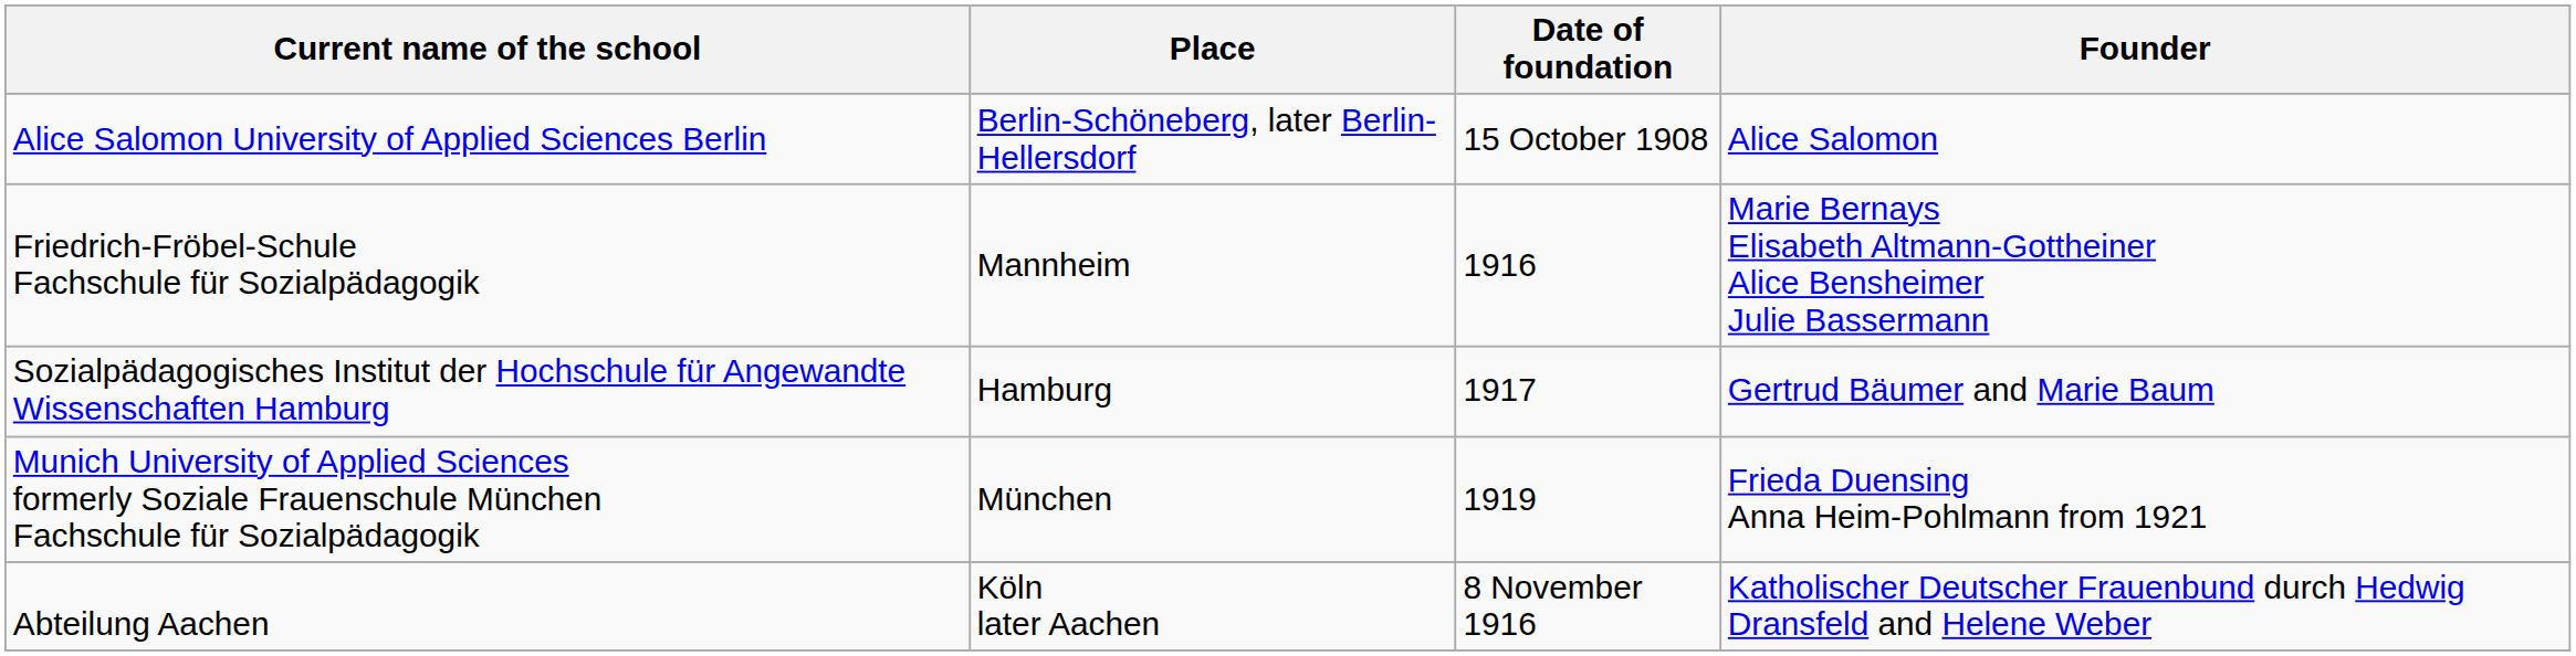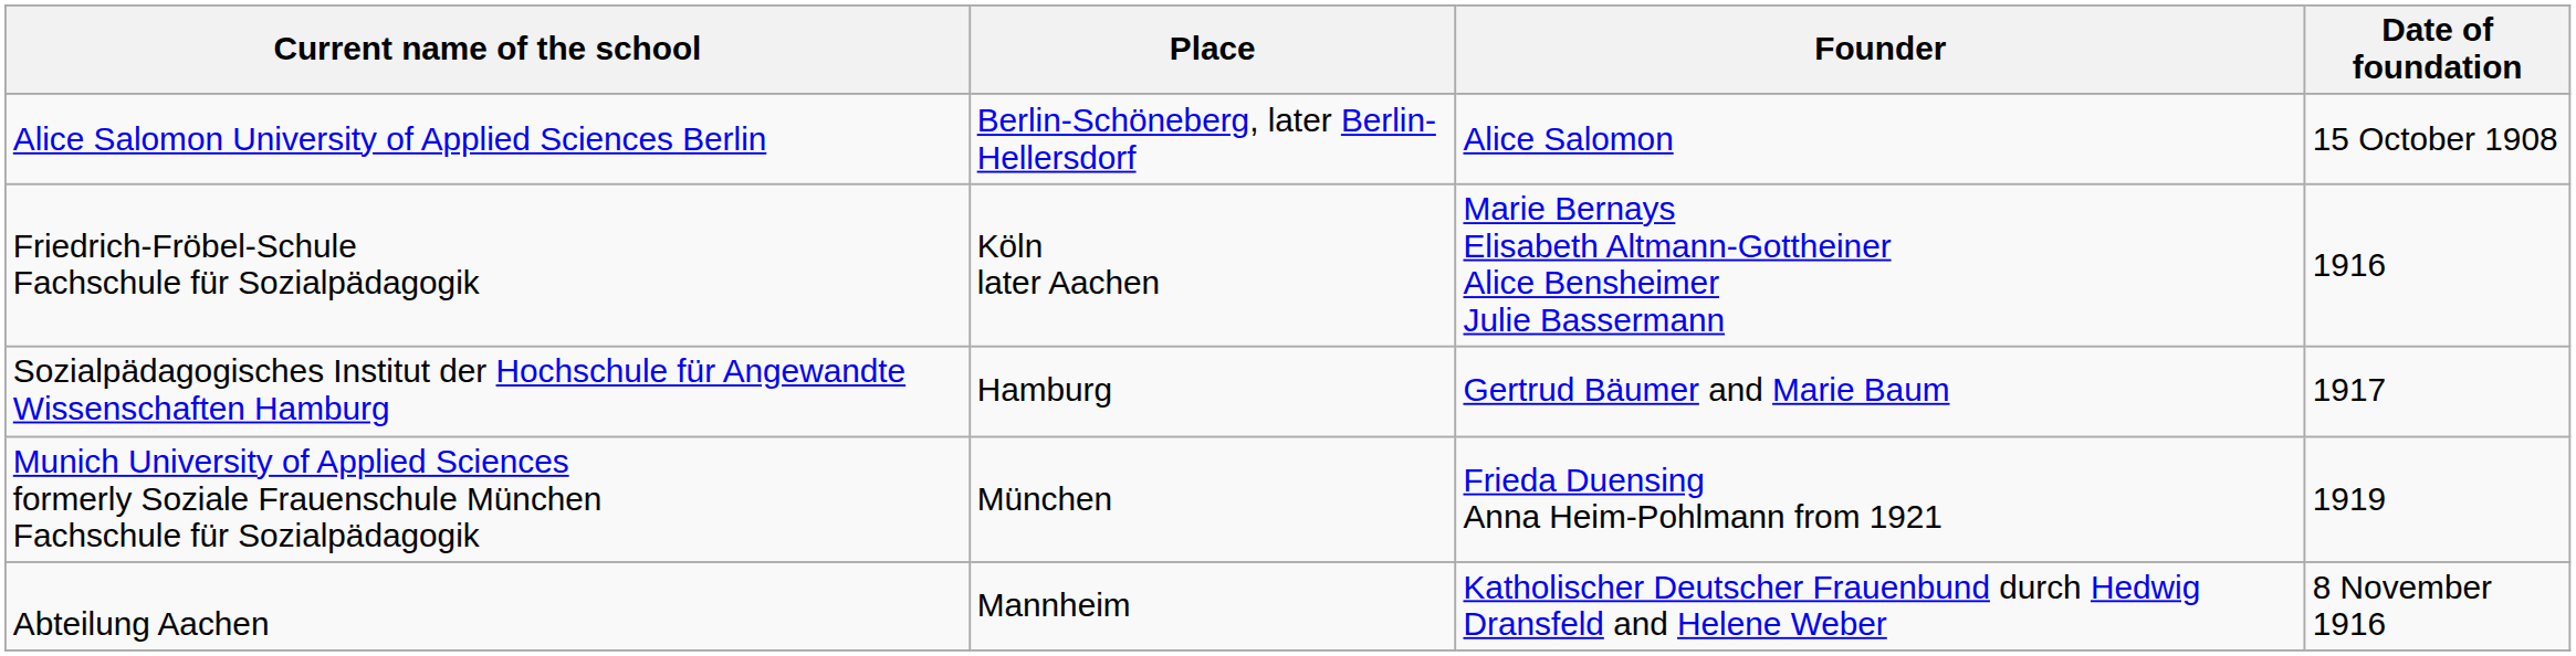columns swapped: Date of foundation <-> Founder
Friedrich-Fröbel-Schule Fachschule für Sozialpädagogik | Place: Mannheim -> Köln later Aachen
Abteilung Aachen | Place: Köln later Aachen -> Mannheim
